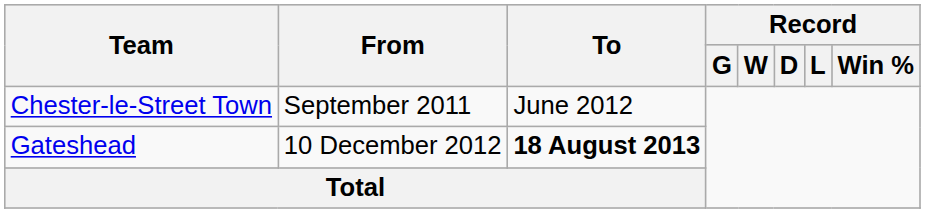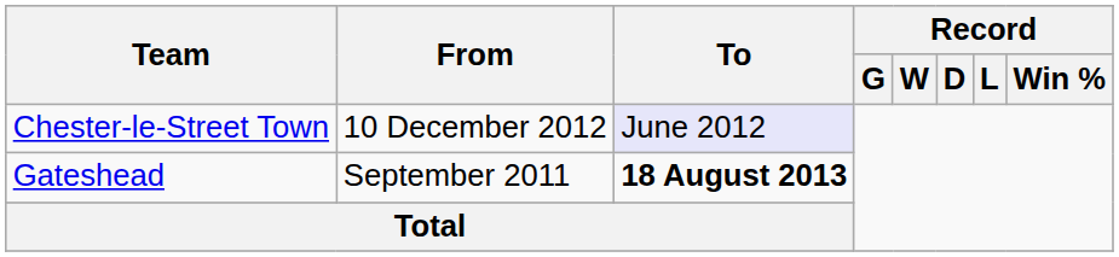Chester-le-Street Town | From: September 2011 -> 10 December 2012
Chester-le-Street Town | To: no background -> lavender background
Gateshead | From: 10 December 2012 -> September 2011
